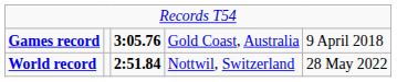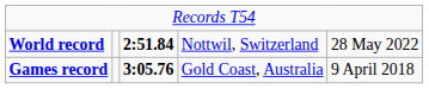rows swapped: World record <-> Games record
